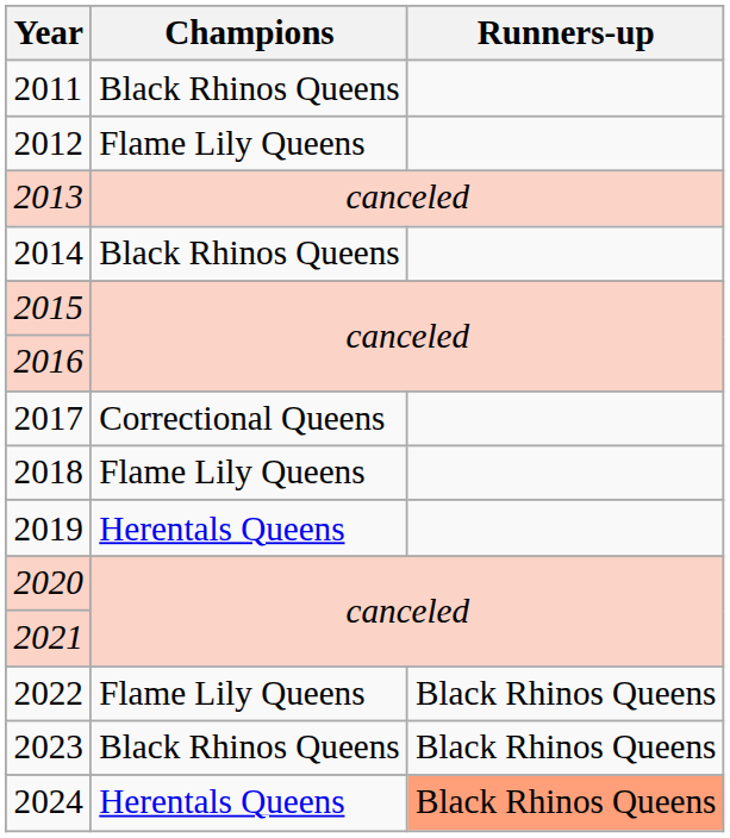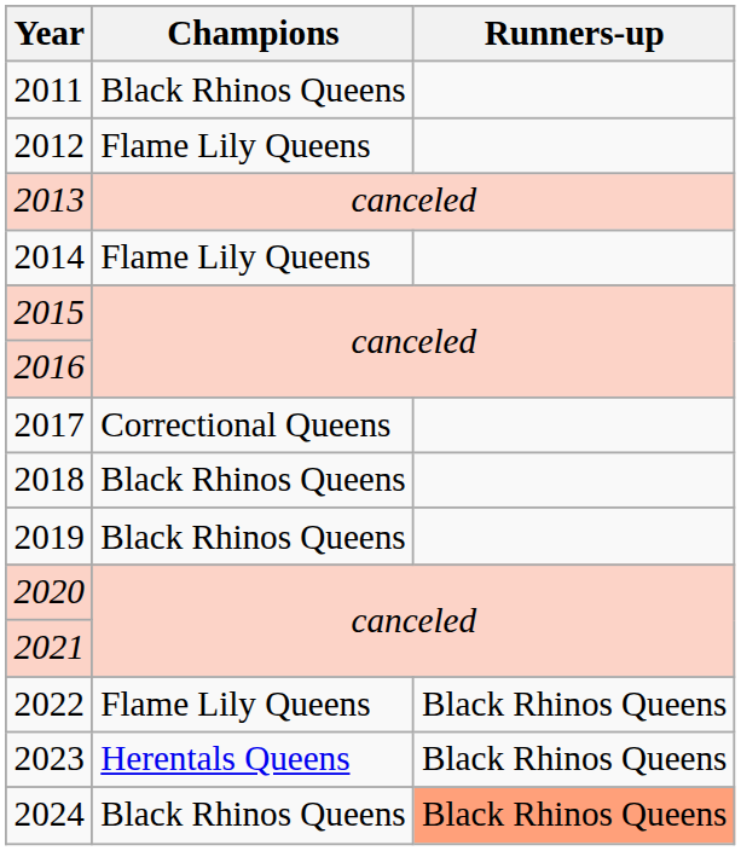2014 | Champions: Black Rhinos Queens -> Flame Lily Queens
2018 | Champions: Flame Lily Queens -> Black Rhinos Queens
2019 | Champions: Herentals Queens -> Black Rhinos Queens
2023 | Champions: Black Rhinos Queens -> Herentals Queens
2024 | Champions: Herentals Queens -> Black Rhinos Queens
